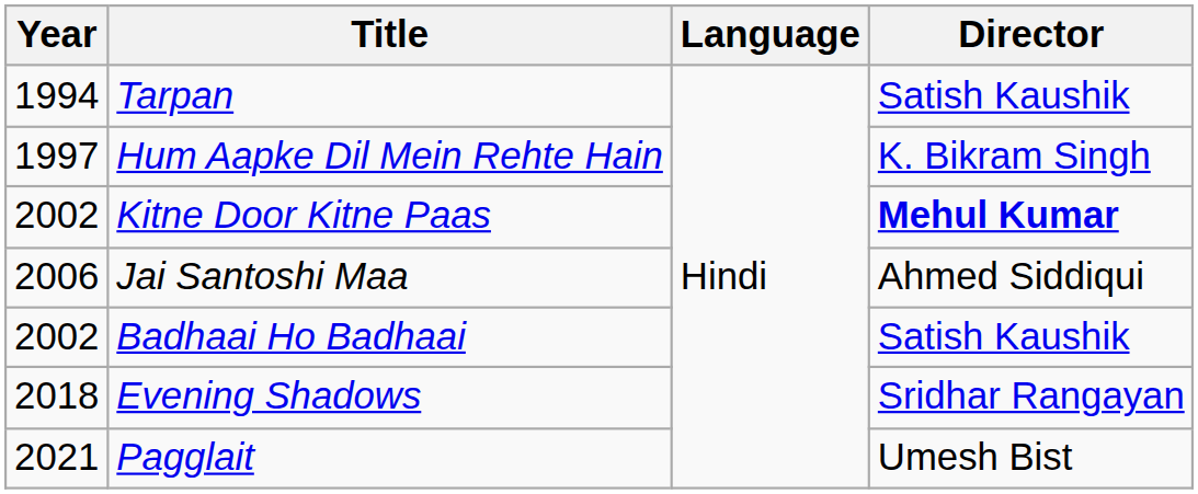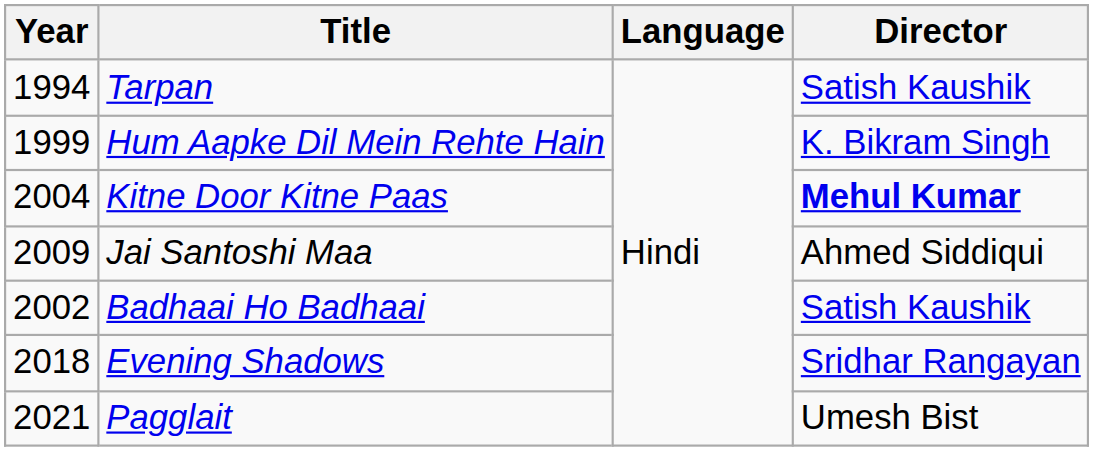Hum Aapke Dil Mein Rehte Hain | Year: 1997 -> 1999
Kitne Door Kitne Paas | Year: 2002 -> 2004
Jai Santoshi Maa | Year: 2006 -> 2009
